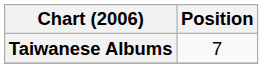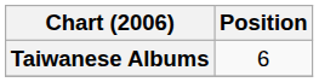Taiwanese Albums | Position: 7 -> 6
